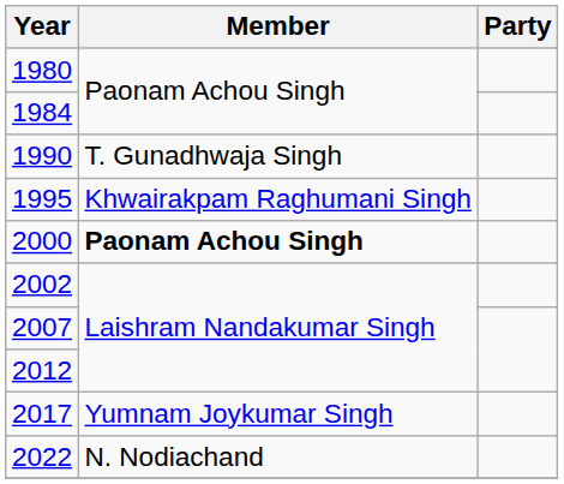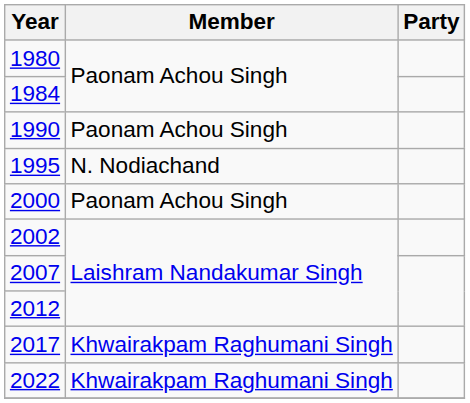1990 | Member: T. Gunadhwaja Singh -> Paonam Achou Singh
1995 | Member: Khwairakpam Raghumani Singh -> N. Nodiachand
2000 | Member: bold -> normal
2017 | Member: Yumnam Joykumar Singh -> Khwairakpam Raghumani Singh
2022 | Member: N. Nodiachand -> Khwairakpam Raghumani Singh
